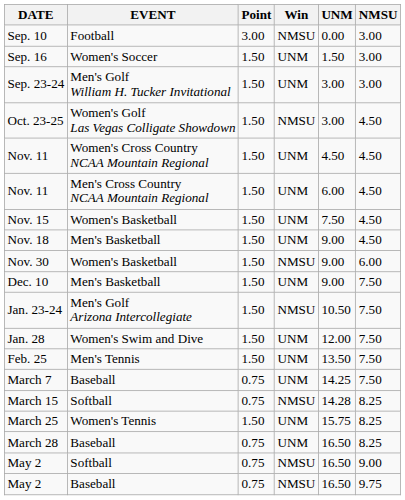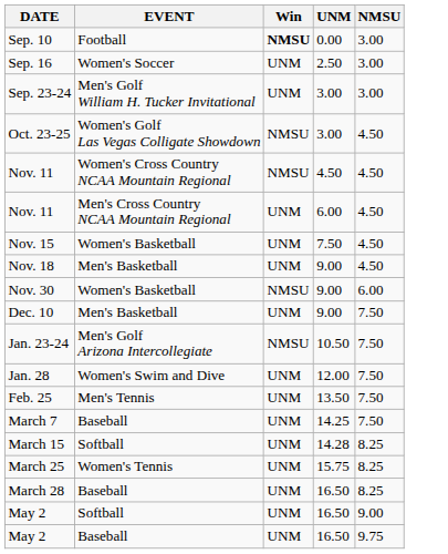- column: Point | 3.00 | 1.50 | 1.50 | 1.50 | 1.50 | 1.50 | 1.50 | 1.50 | 1.50 | 1.50 | 1.50 | 1.50 | 1.50 | 0.75 | 0.75 | 1.50 | 0.75 | 0.75 | 0.75
Sep. 10 | Win: normal -> bold
Sep. 16 | UNM: 1.50 -> 2.50
Nov. 11 / Women's Cross Country NCAA Mountain Regional | Win: UNM -> NMSU
March 15 | Win: NMSU -> UNM
May 2 / Softball | Win: NMSU -> UNM
May 2 / Baseball | Win: NMSU -> UNM
